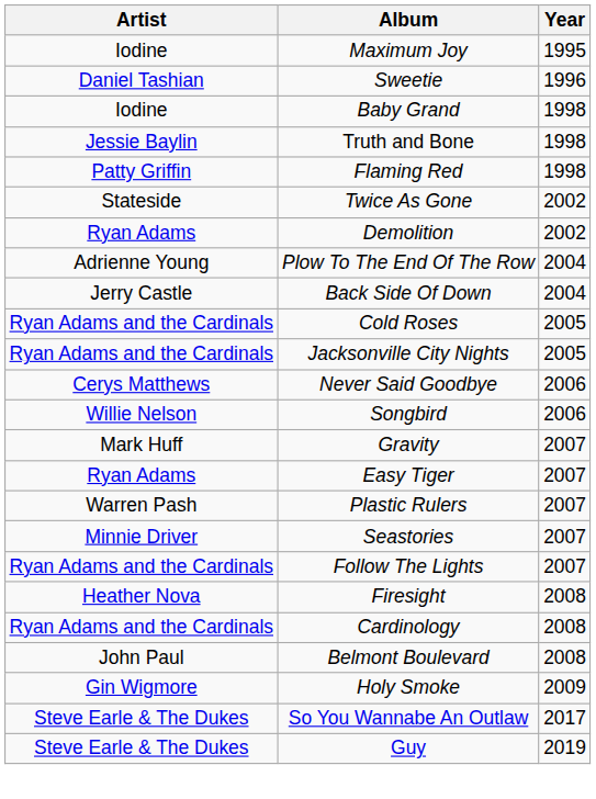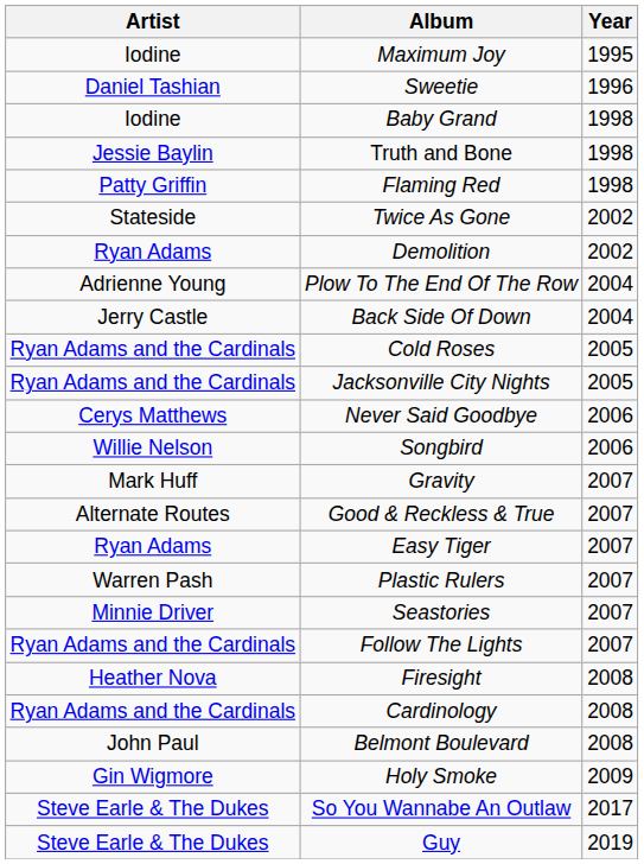+ row: Alternate Routes | Good & Reckless & True | 2007
